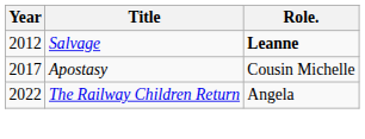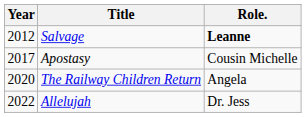The Railway Children Return | Year: 2022 -> 2020
+ row: 2022 | Allelujah | Dr. Jess
